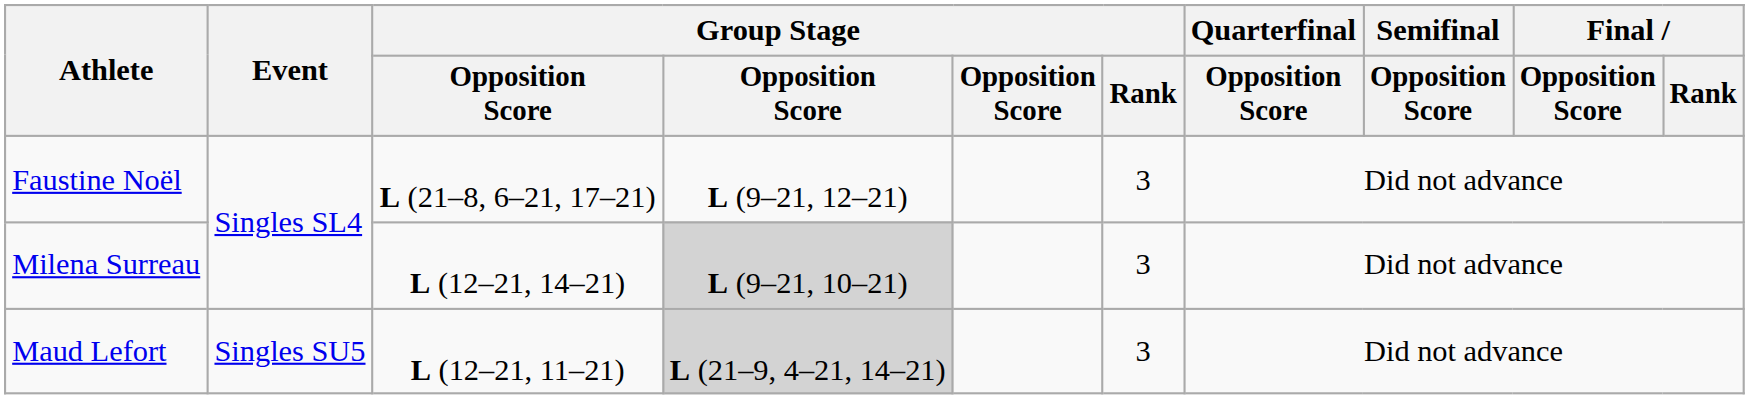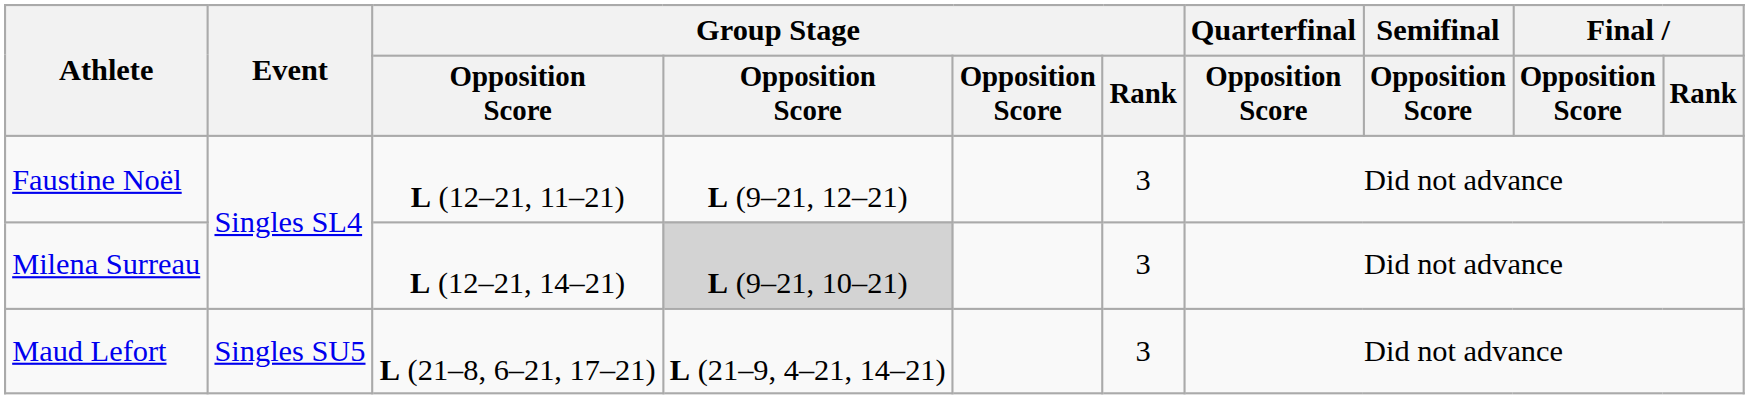Faustine Noël | column 3: L (21–8, 6–21, 17–21) -> L (12–21, 11–21)
Maud Lefort | column 3: L (12–21, 11–21) -> L (21–8, 6–21, 17–21)
Maud Lefort | column 4: lightgrey background -> no background
